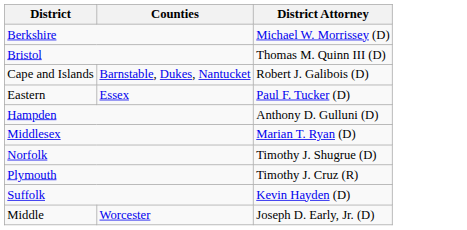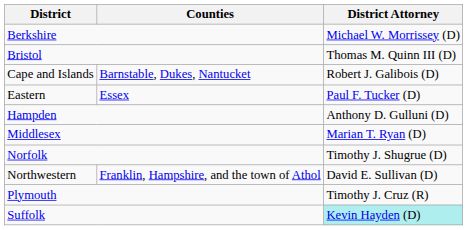+ row: Northwestern | Franklin, Hampshire, and the town of Athol | David E. Sullivan (D)
Suffolk | District Attorney: no background -> paleturquoise background
- row: Middle | Worcester | Joseph D. Early, Jr. (D)
